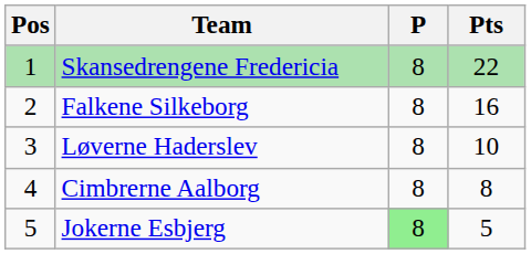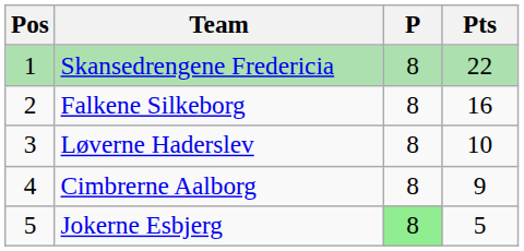Cimbrerne Aalborg | Pts: 8 -> 9
